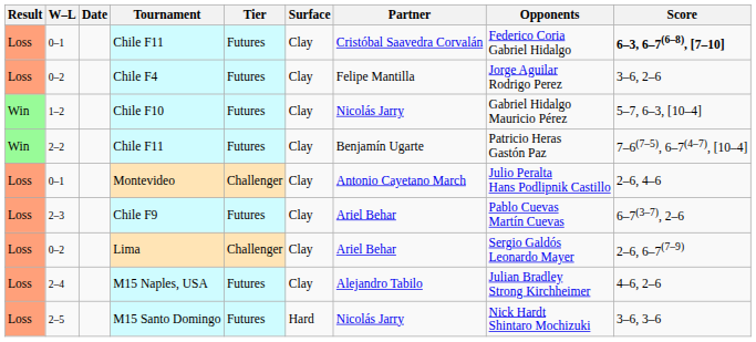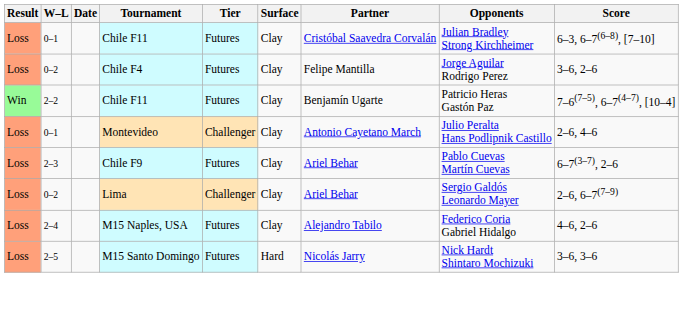0–1 / Chile F11 | Opponents: Federico Coria Gabriel Hidalgo -> Julian Bradley Strong Kirchheimer
0–1 / Chile F11 | Score: bold -> normal
- row: Win | 1–2 | Chile F10 | Futures | Clay | Nicolás Jarry | Gabriel Hidalgo Mauricio Pérez | 5–7, 6–3, [10–4]
M15 Naples, USA | Opponents: Julian Bradley Strong Kirchheimer -> Federico Coria Gabriel Hidalgo
